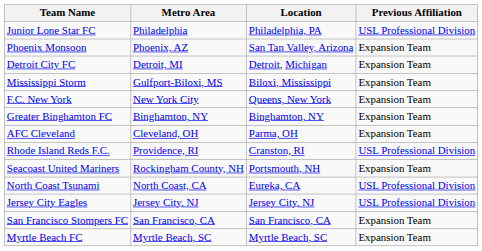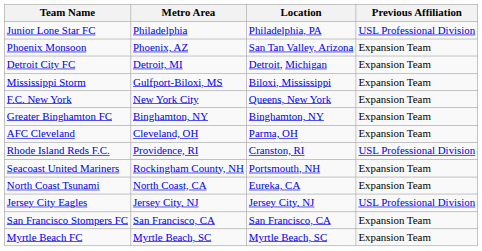North Coast Tsunami | Previous Affiliation: USL Professional Division -> Expansion Team
